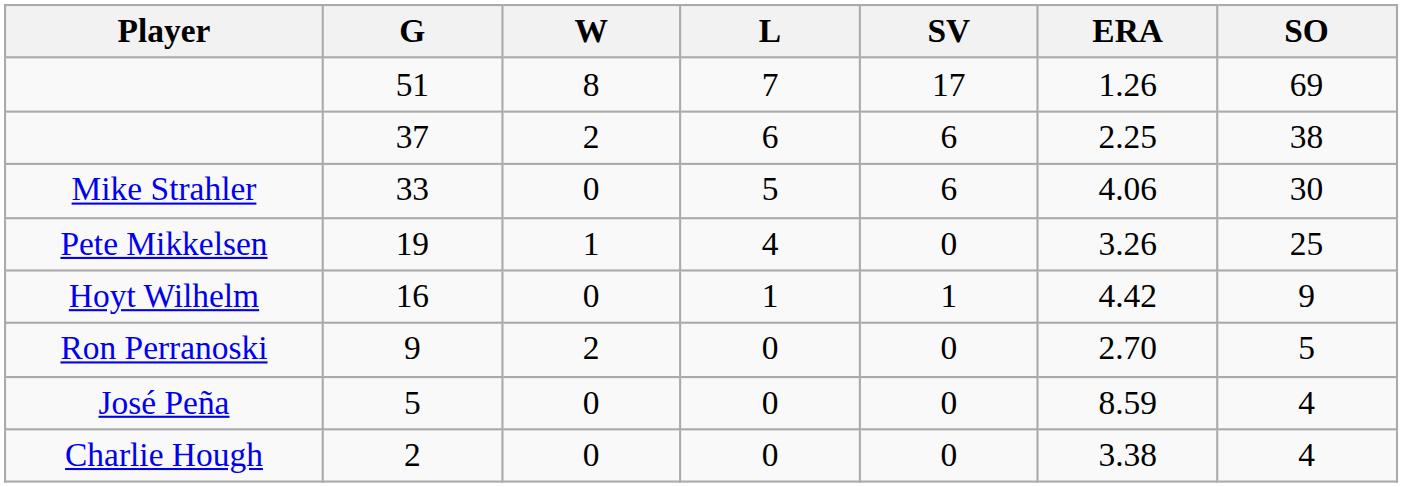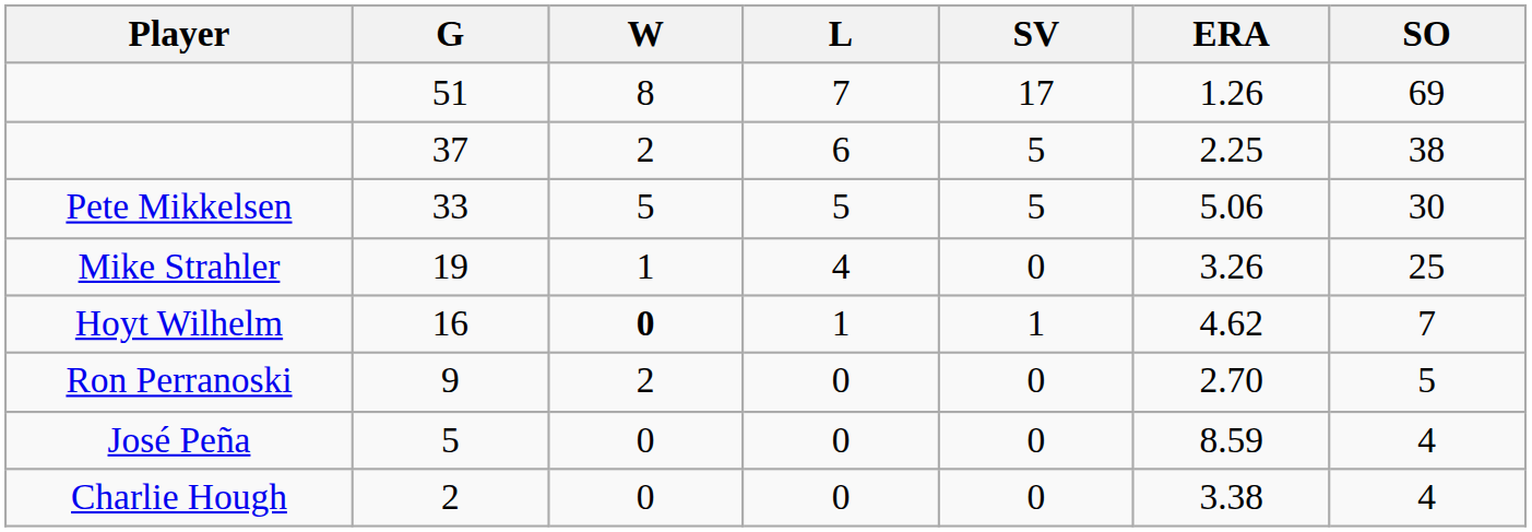37 | SV: 6 -> 5
33 | Player: Mike Strahler -> Pete Mikkelsen
33 | W: 0 -> 5
33 | SV: 6 -> 5
33 | ERA: 4.06 -> 5.06
19 | Player: Pete Mikkelsen -> Mike Strahler
16 | W: normal -> bold
16 | ERA: 4.42 -> 4.62
16 | SO: 9 -> 7
